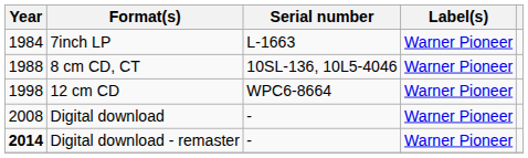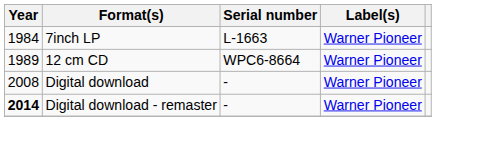- row: 1988 | 8 cm CD, CT | 10SL-136, 10L5-4046 | Warner Pioneer
12 cm CD | Year: 1998 -> 1989
